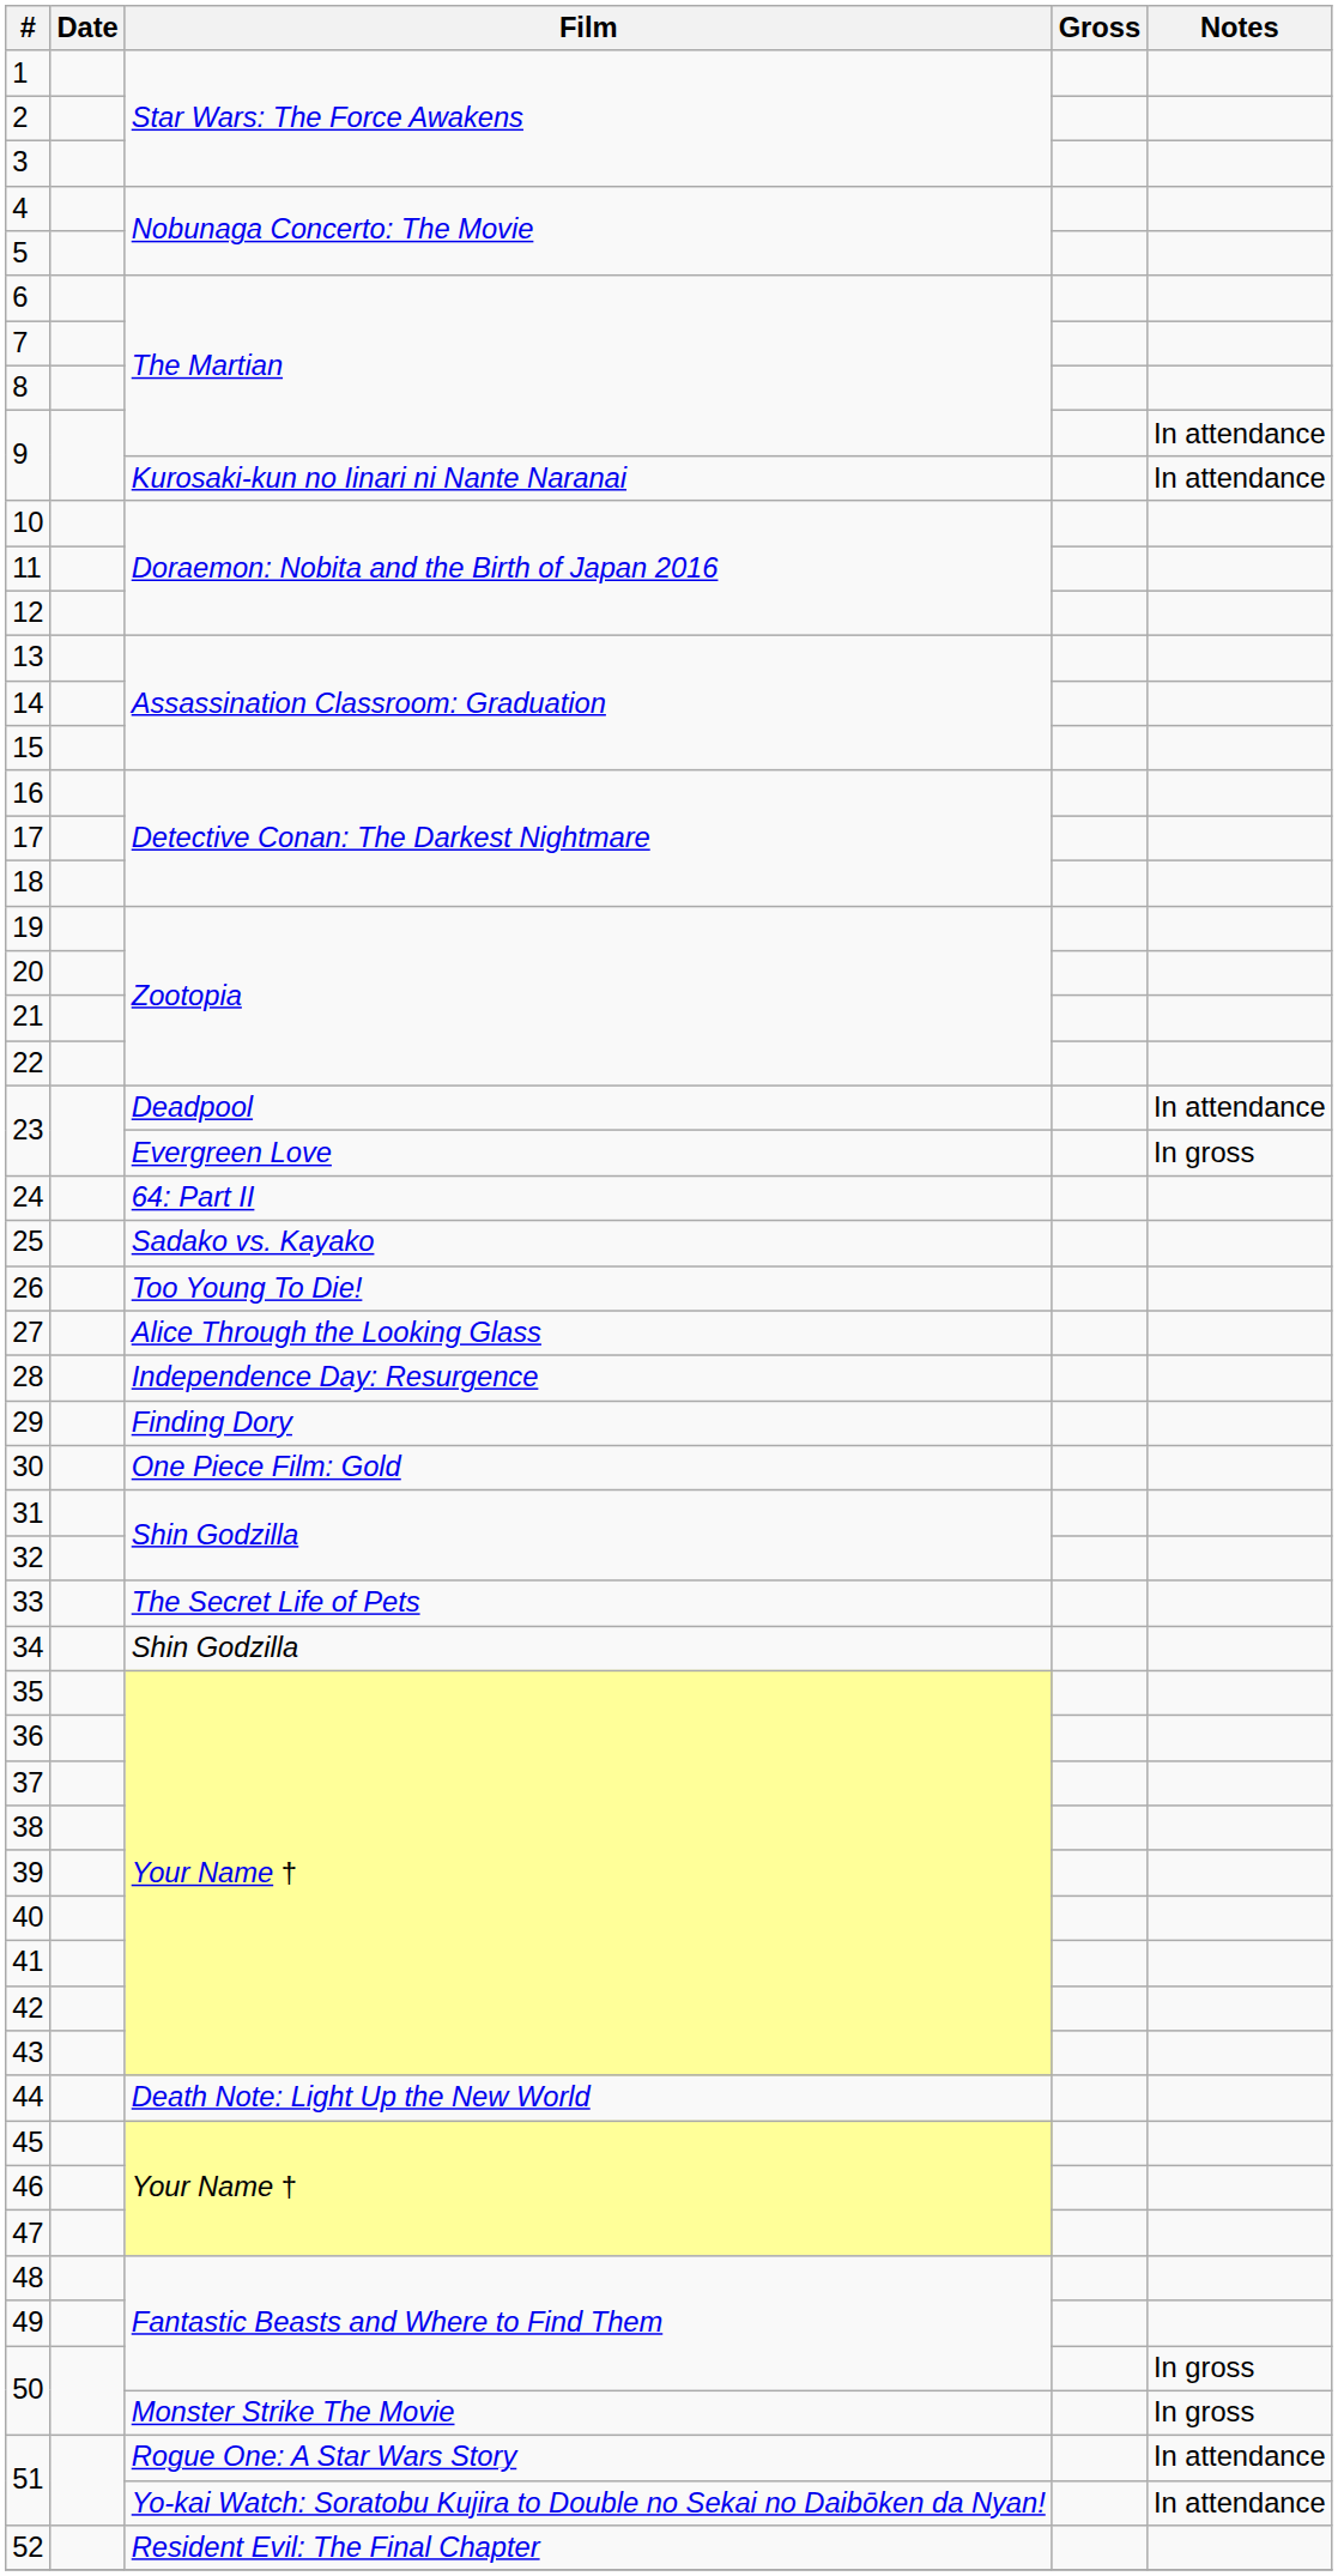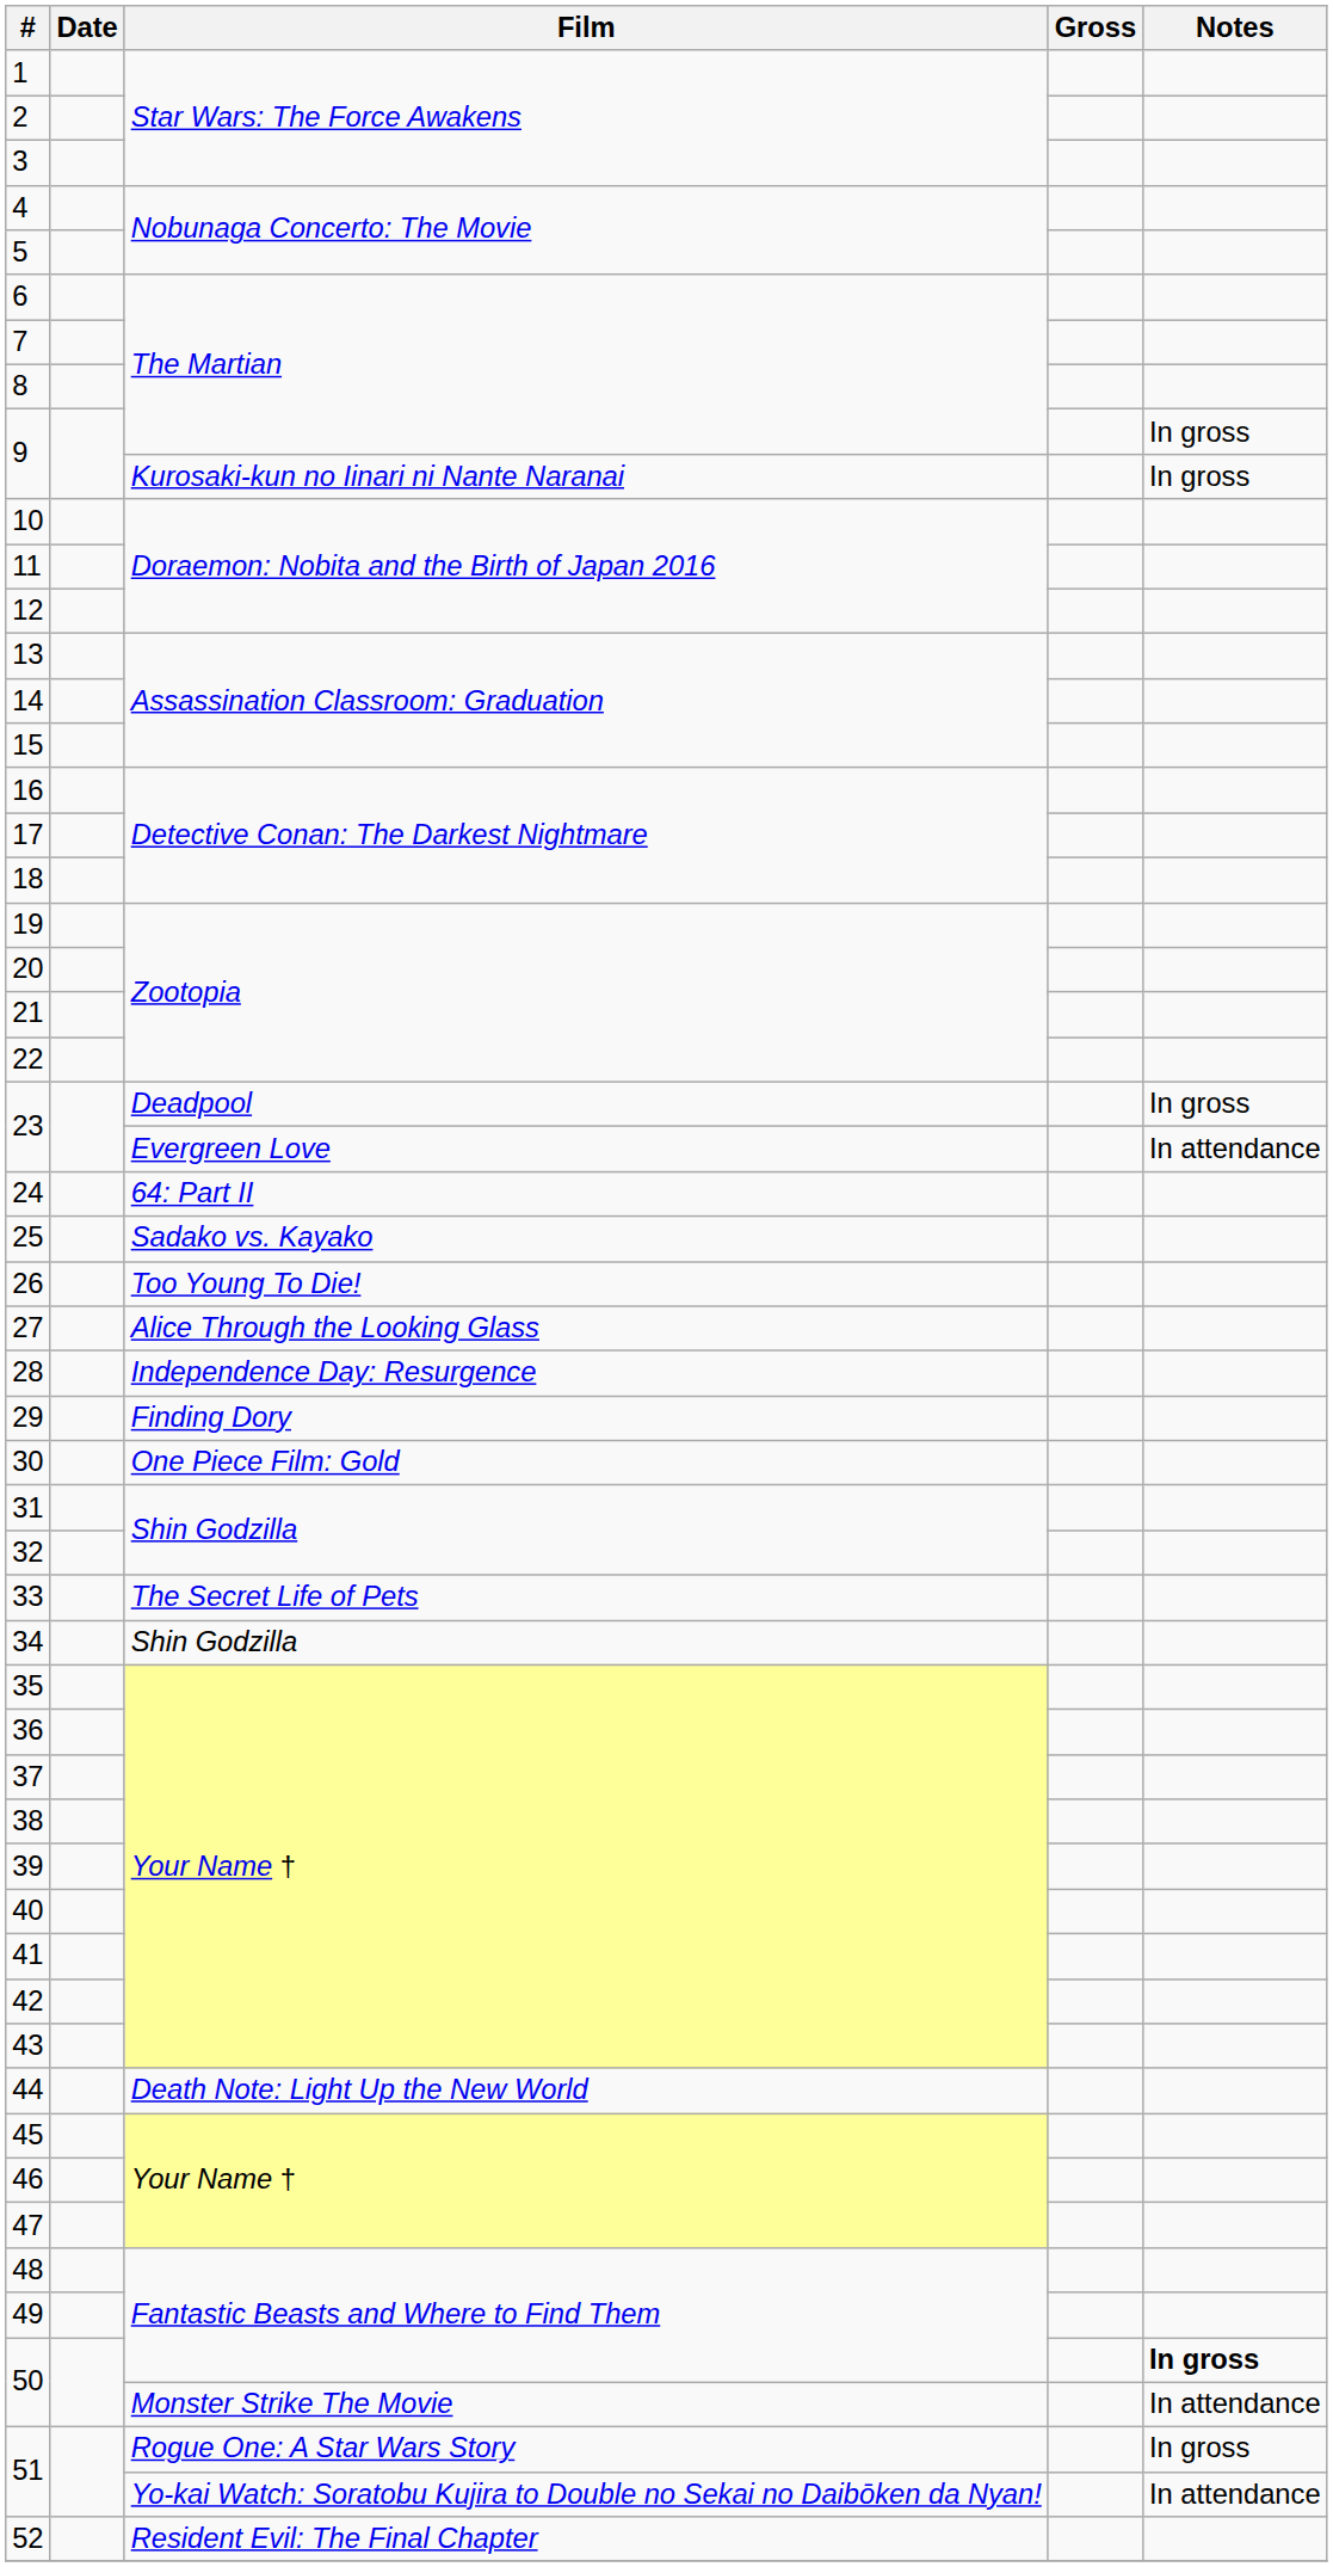9 / The Martian | Notes: In attendance -> In gross
9 / Kurosaki-kun no Iinari ni Nante Naranai | Notes: In attendance -> In gross
23 / Deadpool | Notes: In attendance -> In gross
23 / Evergreen Love | Notes: In gross -> In attendance
50 / Fantastic Beasts and Where to Find Them | Notes: normal -> bold
50 / Monster Strike The Movie | Notes: In gross -> In attendance
51 / Rogue One: A Star Wars Story | Notes: In attendance -> In gross
